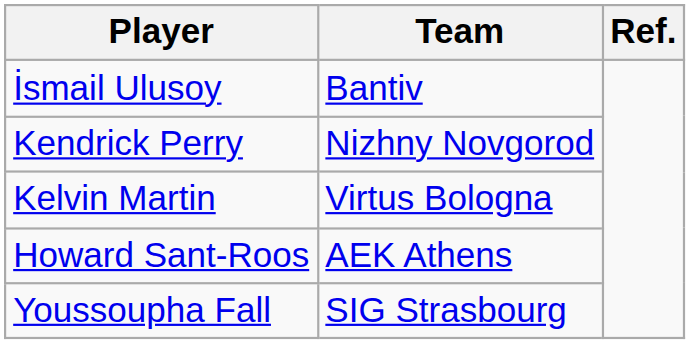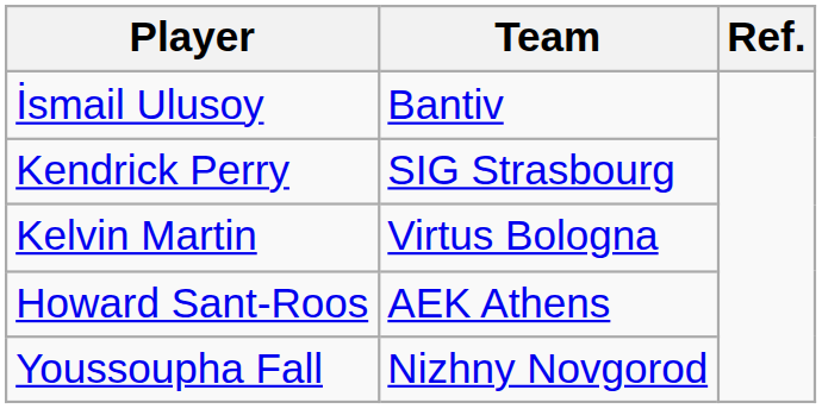Kendrick Perry | Team: Nizhny Novgorod -> SIG Strasbourg
Youssoupha Fall | Team: SIG Strasbourg -> Nizhny Novgorod
